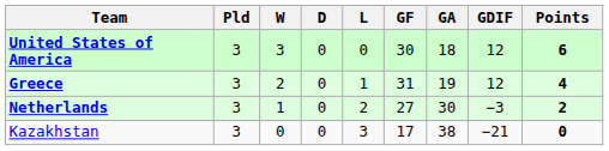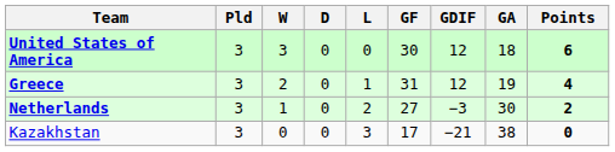columns swapped: GA <-> GDIF
